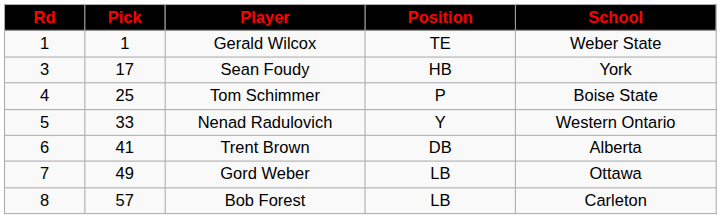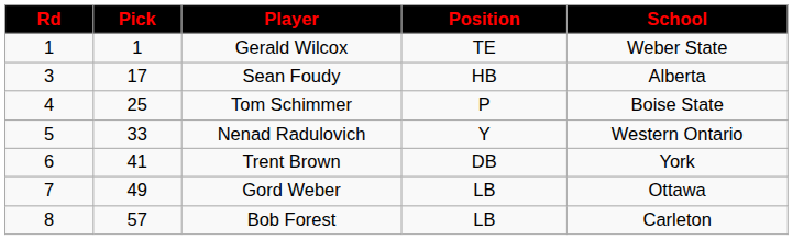Sean Foudy | School: York -> Alberta
Trent Brown | School: Alberta -> York
